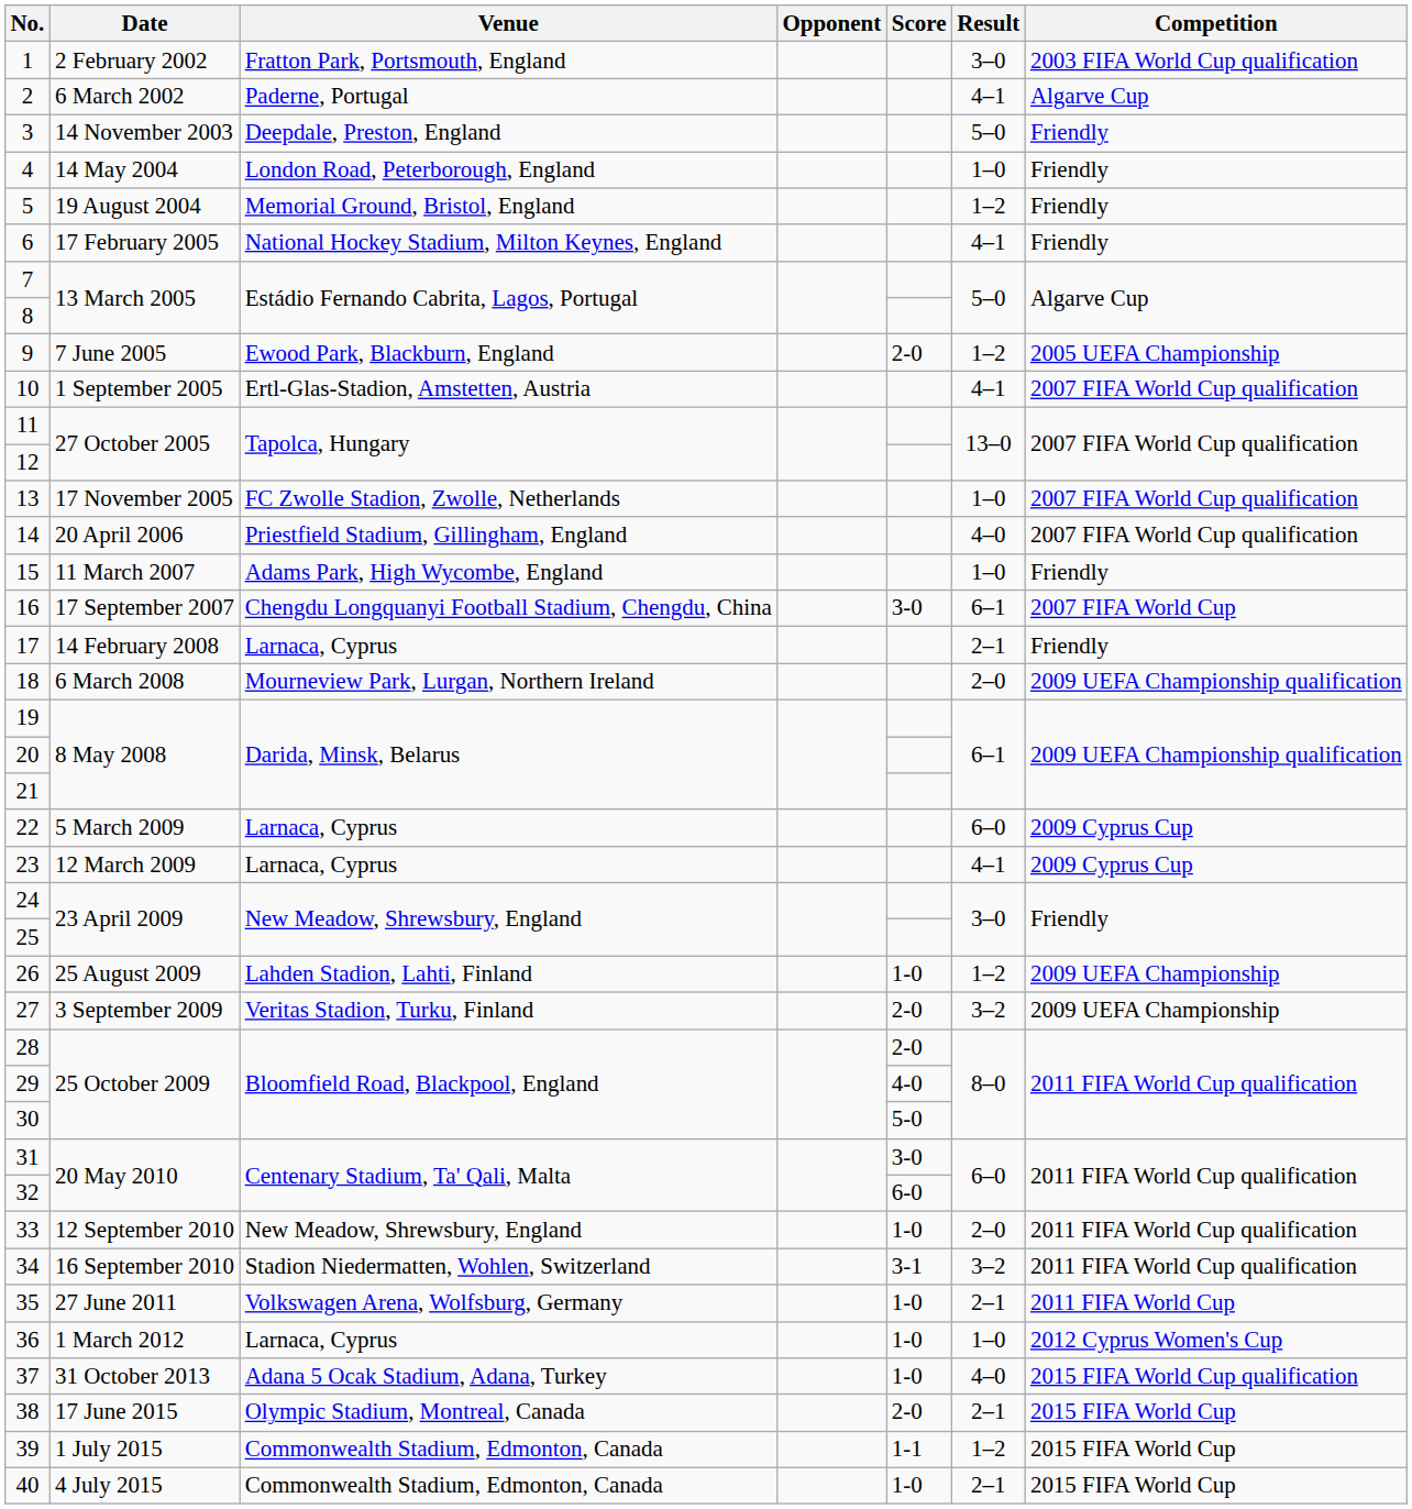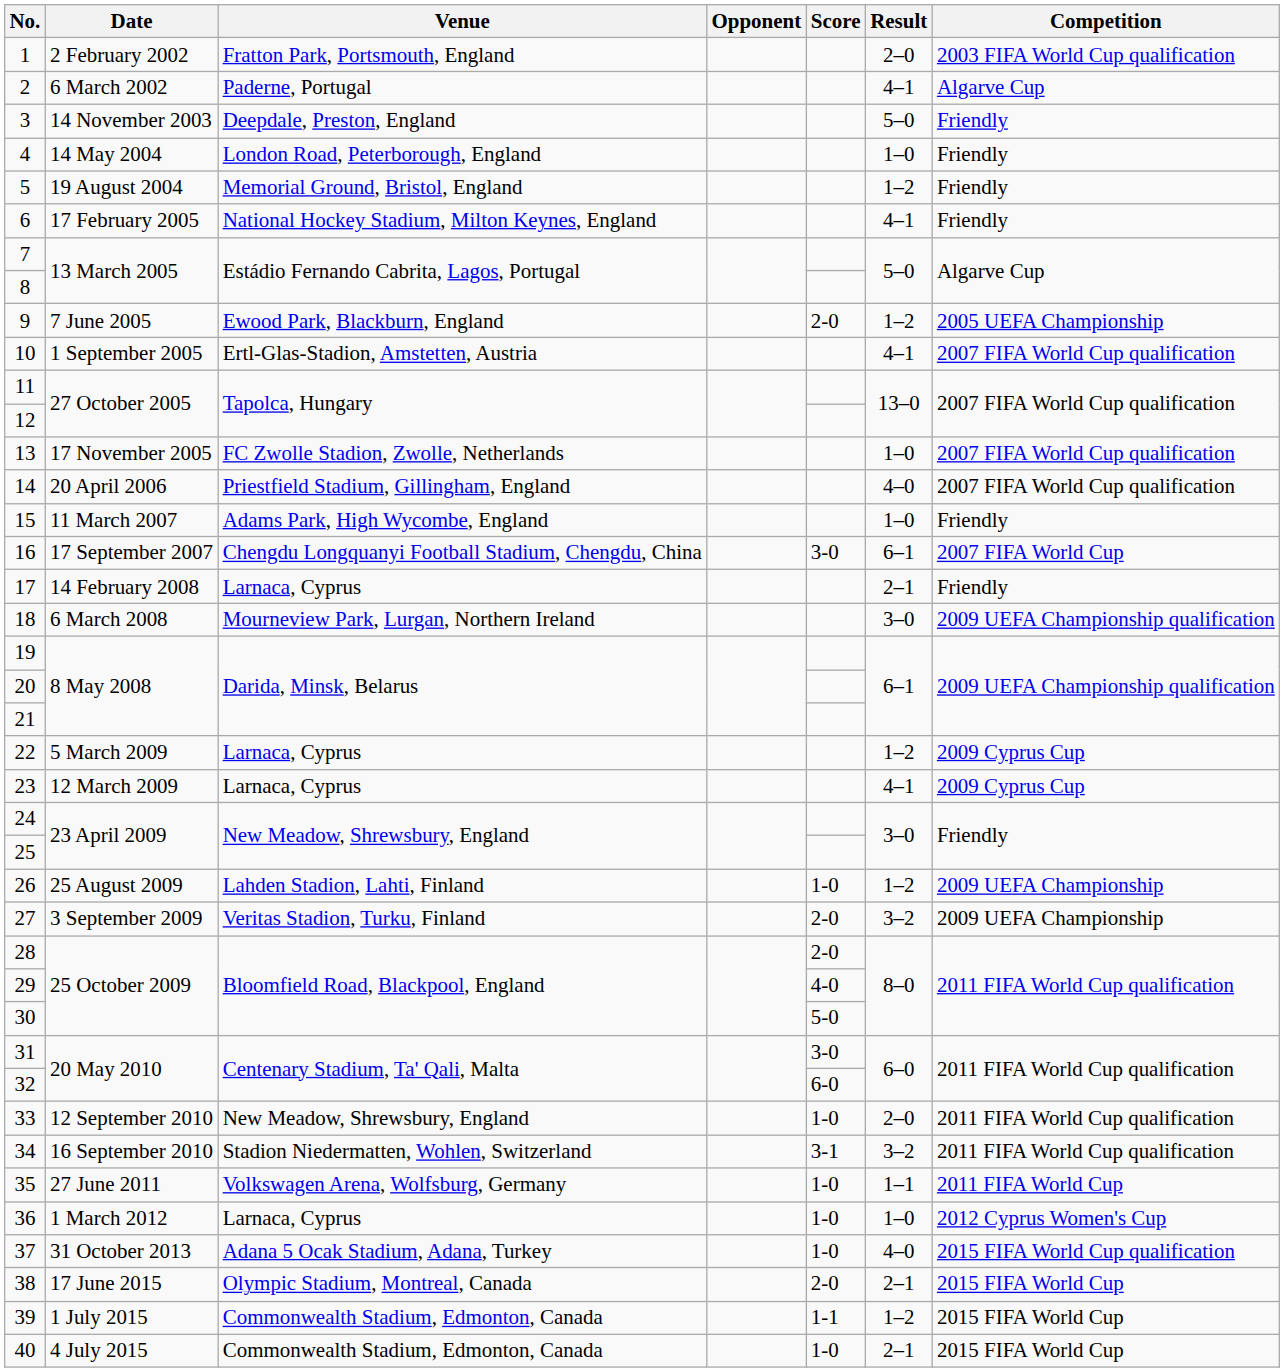1 | Result: 3–0 -> 2–0
18 | Result: 2–0 -> 3–0
22 | Result: 6–0 -> 1–2
35 | Result: 2–1 -> 1–1
